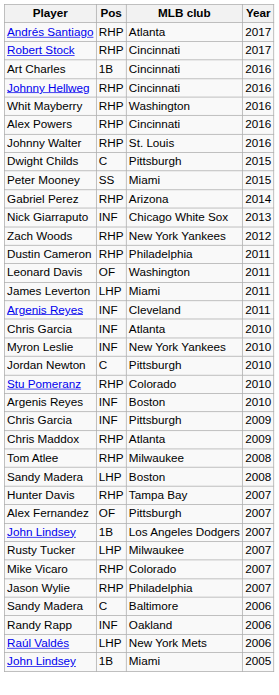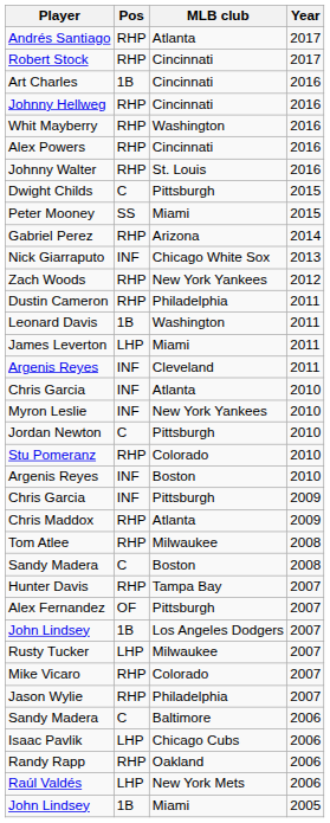Leonard Davis | Pos: OF -> 1B
Sandy Madera / Boston | Pos: LHP -> C
+ row: Isaac Pavlik | LHP | Chicago Cubs | 2006
Randy Rapp | Pos: INF -> RHP
